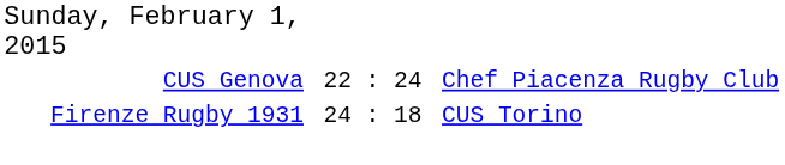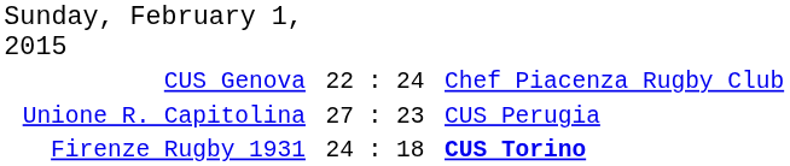+ row: Unione R. Capitolina | 27 : 23 | CUS Perugia
Firenze Rugby 1931 | column 3: normal -> bold
